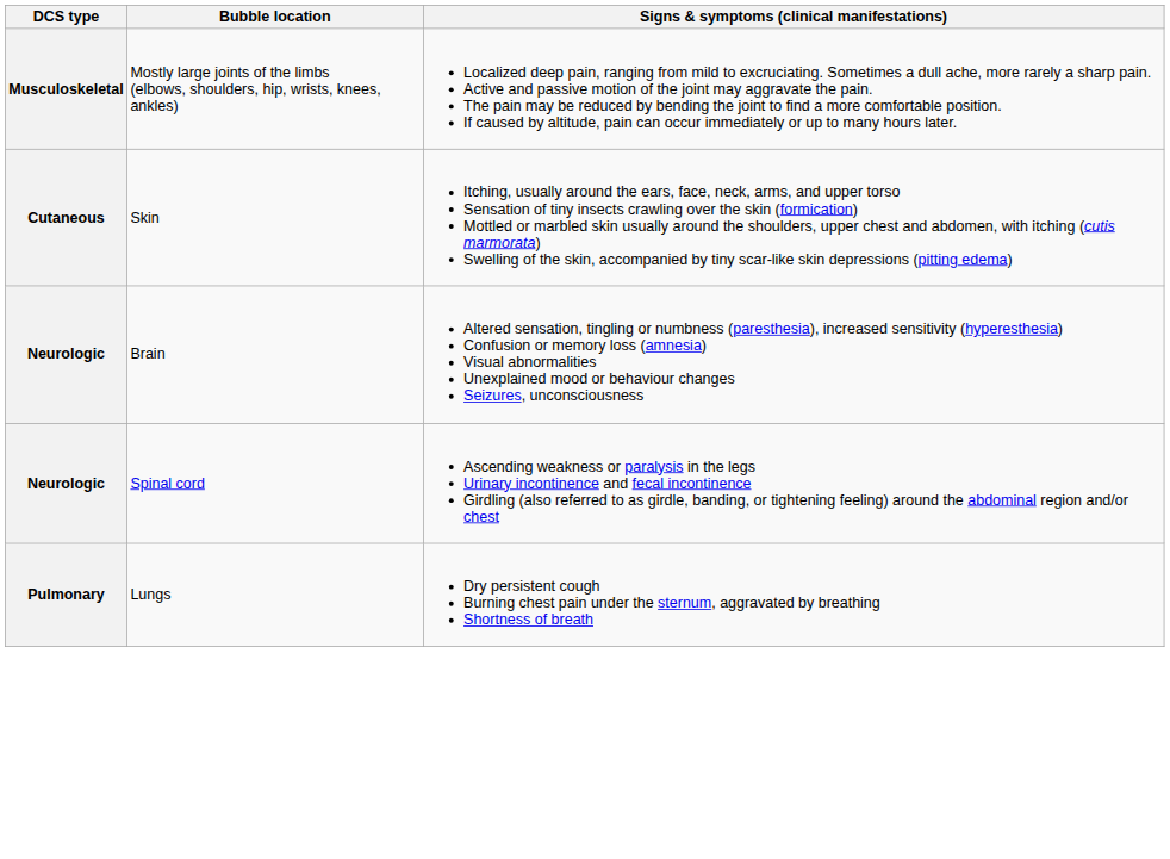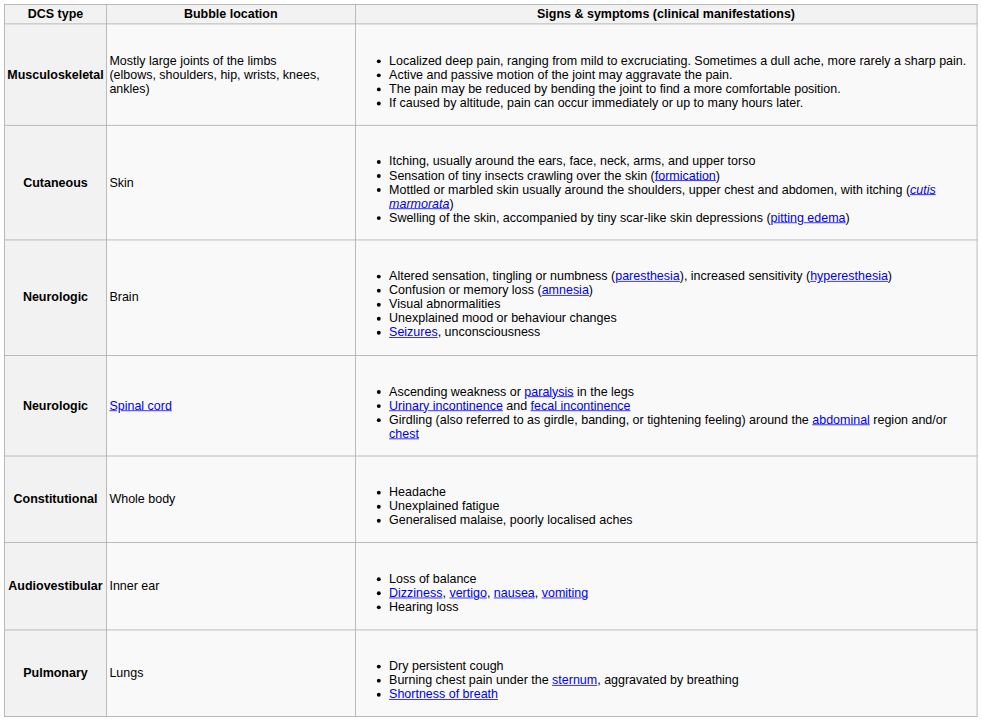+ row: Constitutional | Whole body | Headache Unexplained fatigue Generalised malaise, poorly localised aches
+ row: Audiovestibular | Inner ear | Loss of balance Dizziness, vertigo, nausea, vomiting Hearing loss
